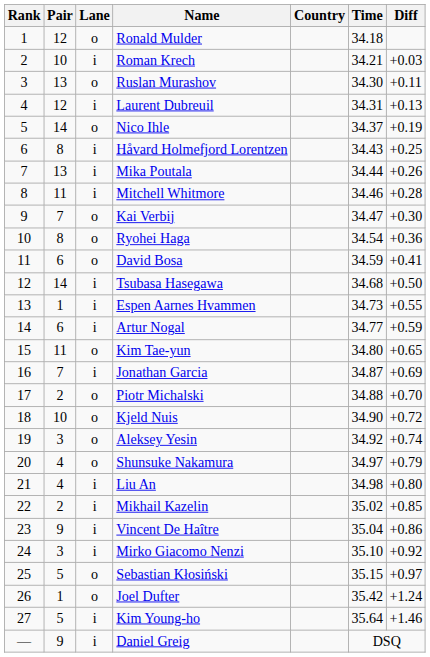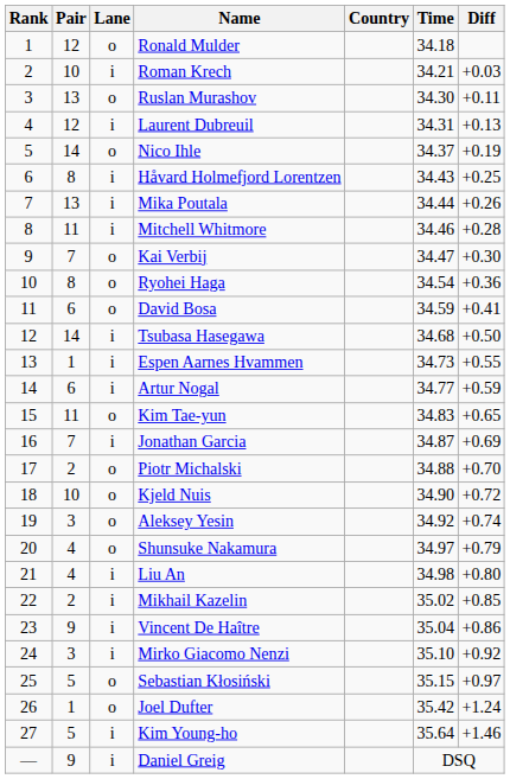Kim Tae-yun | Time: 34.80 -> 34.83
